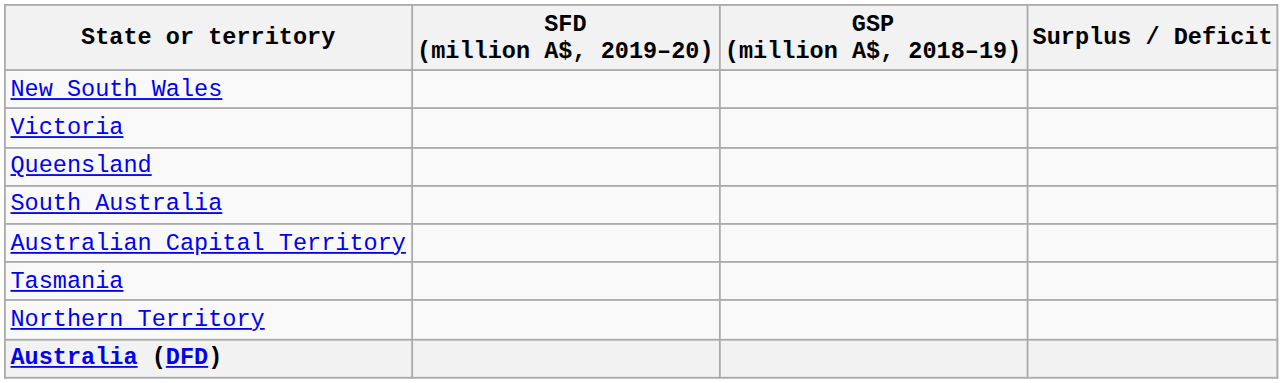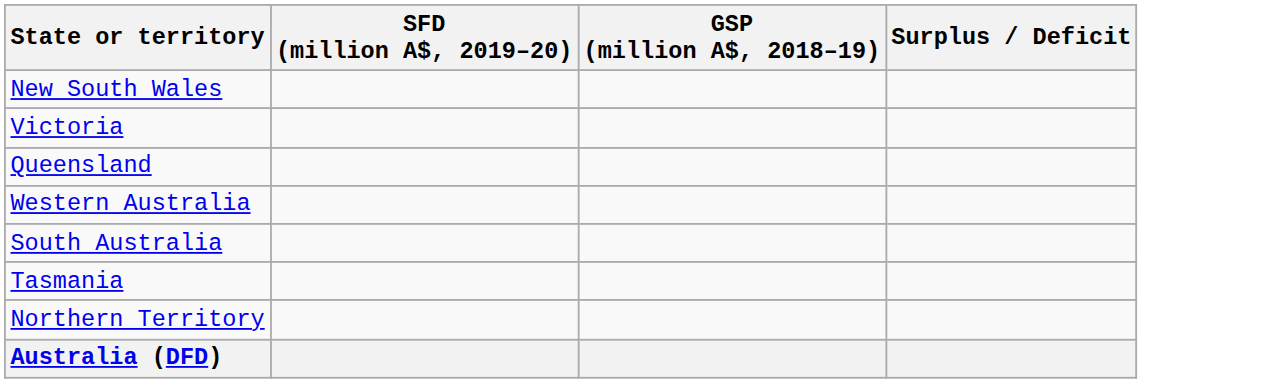+ row: Western Australia
- row: Australian Capital Territory
